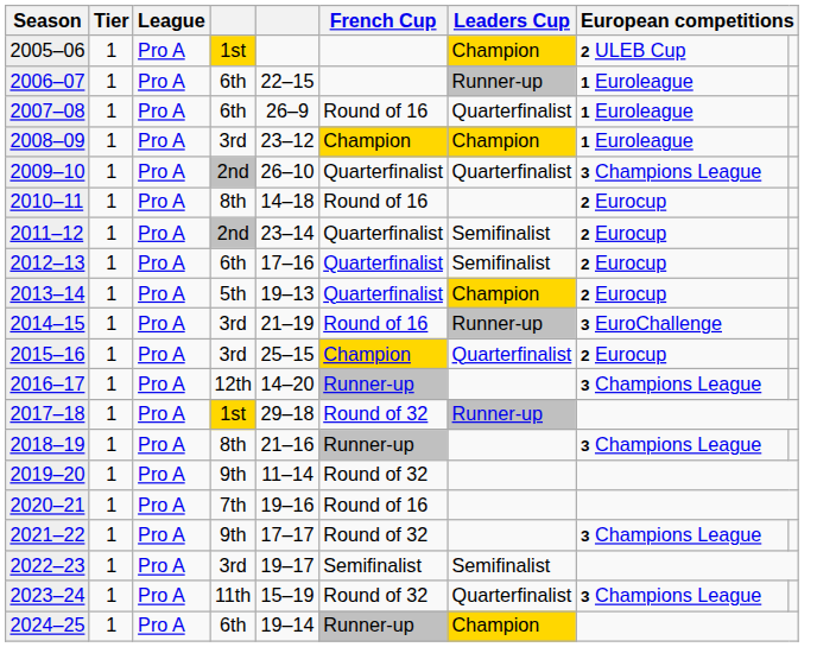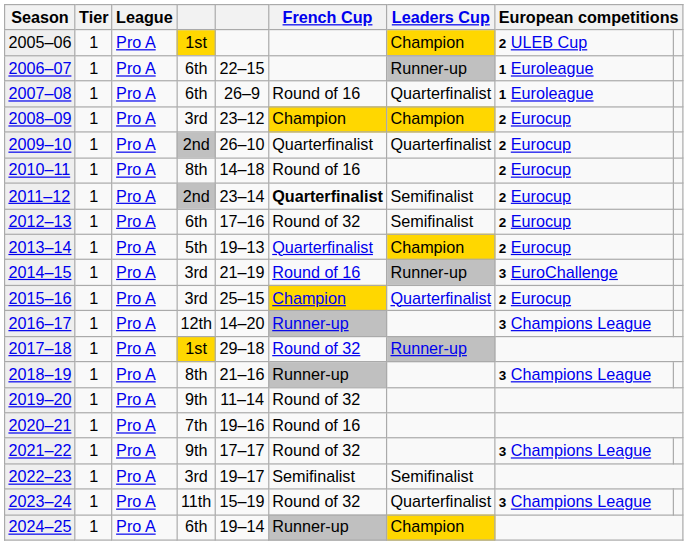2008–09 | column 8: 1 Euroleague -> 2 Eurocup
2009–10 | column 8: 3 Champions League -> 2 Eurocup
2011–12 | French Cup: normal -> bold
2012–13 | French Cup: Quarterfinalist -> Round of 32
